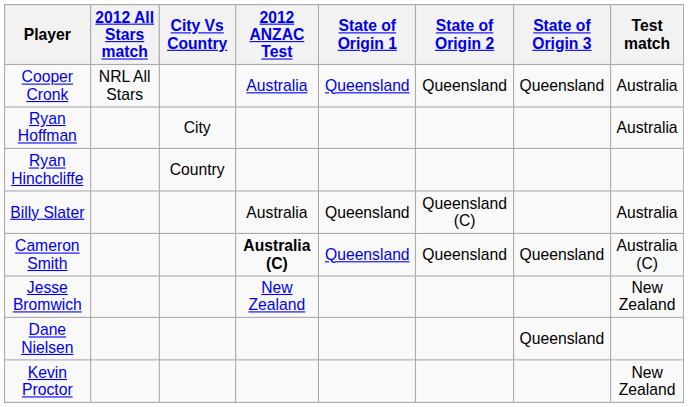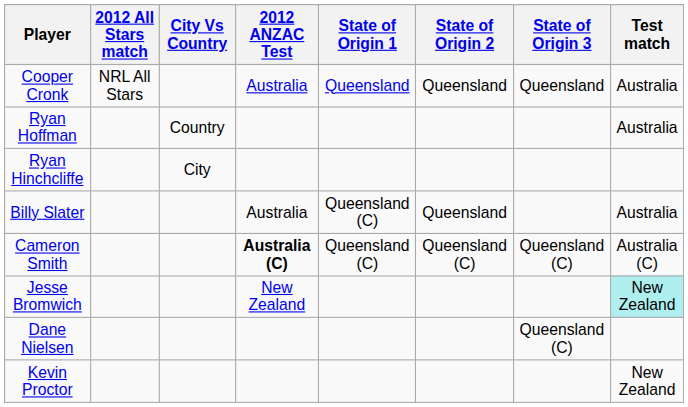Ryan Hoffman | City Vs Country: City -> Country
Ryan Hinchcliffe | City Vs Country: Country -> City
Billy Slater | State of Origin 1: Queensland -> Queensland (C)
Billy Slater | State of Origin 2: Queensland (C) -> Queensland
Cameron Smith | State of Origin 1: Queensland -> Queensland (C)
Cameron Smith | State of Origin 2: Queensland -> Queensland (C)
Cameron Smith | State of Origin 3: Queensland -> Queensland (C)
Jesse Bromwich | Test match: no background -> paleturquoise background
Dane Nielsen | State of Origin 3: Queensland -> Queensland (C)
